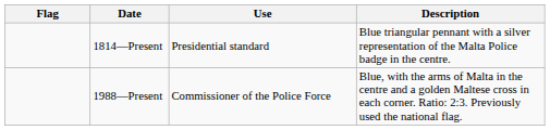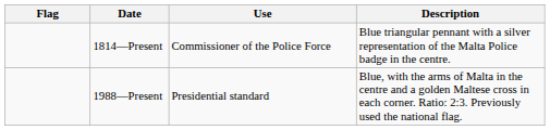1814—Present | Use: Presidential standard -> Commissioner of the Police Force
1988—Present | Use: Commissioner of the Police Force -> Presidential standard
